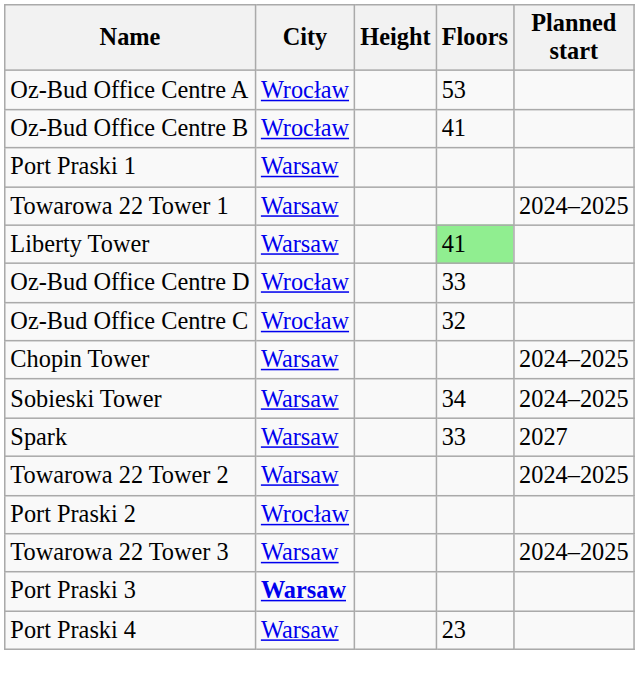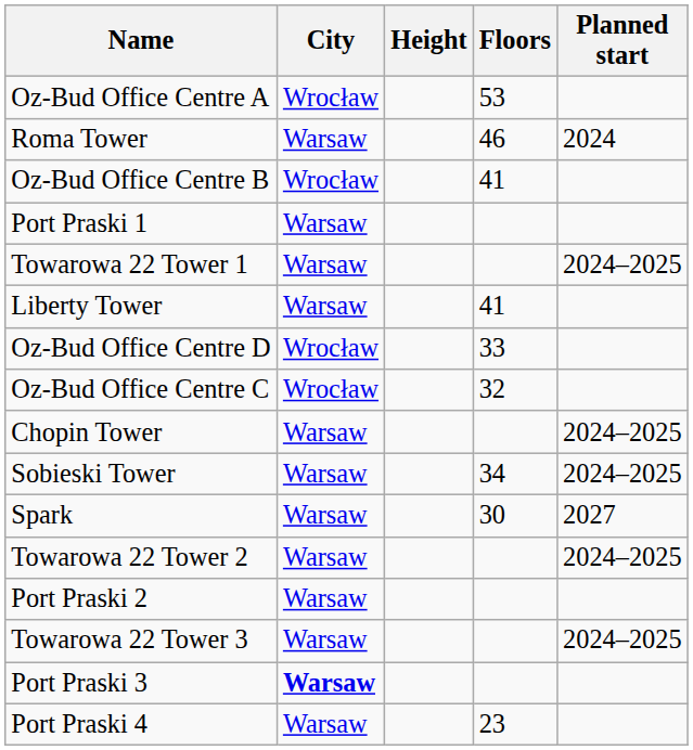+ row: Roma Tower | Warsaw | 46 | 2024
Liberty Tower | Floors: lightgreen background -> no background
Spark | Floors: 33 -> 30
Port Praski 2 | City: Wrocław -> Warsaw
